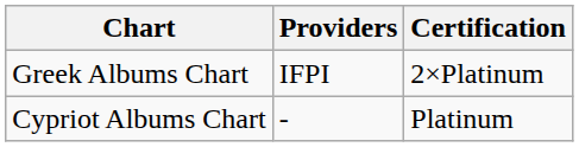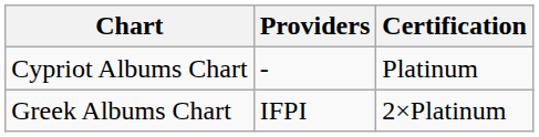rows swapped: Greek Albums Chart <-> Cypriot Albums Chart
